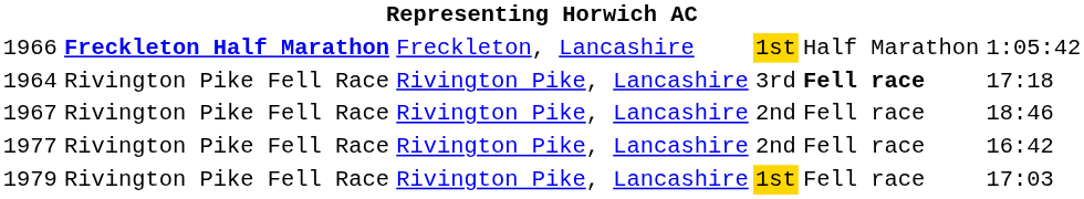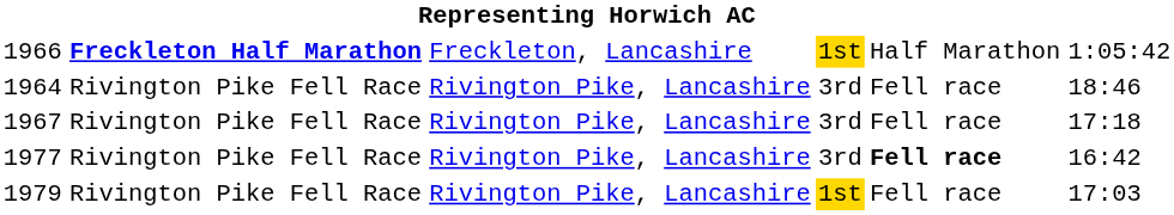1964 | column 5: bold -> normal
1964 | column 6: 17:18 -> 18:46
1967 | column 4: 2nd -> 3rd
1967 | column 6: 18:46 -> 17:18
1977 | column 4: 2nd -> 3rd
1977 | column 5: normal -> bold
